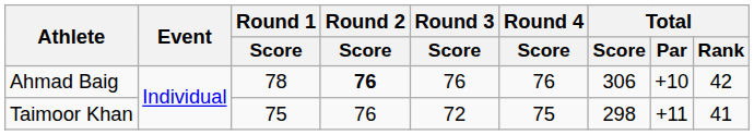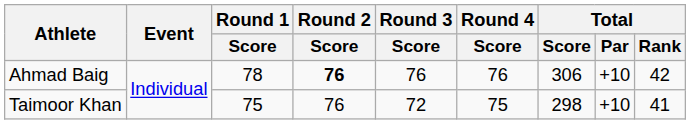Taimoor Khan | Total / Par: +11 -> +10
